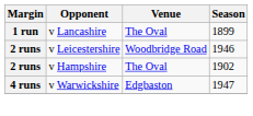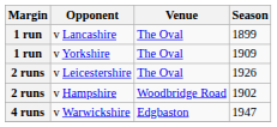+ row: 1 run | v Yorkshire | The Oval | 1909
v Leicestershire | Venue: Woodbridge Road -> The Oval
v Leicestershire | Season: 1946 -> 1926
v Hampshire | Venue: The Oval -> Woodbridge Road
